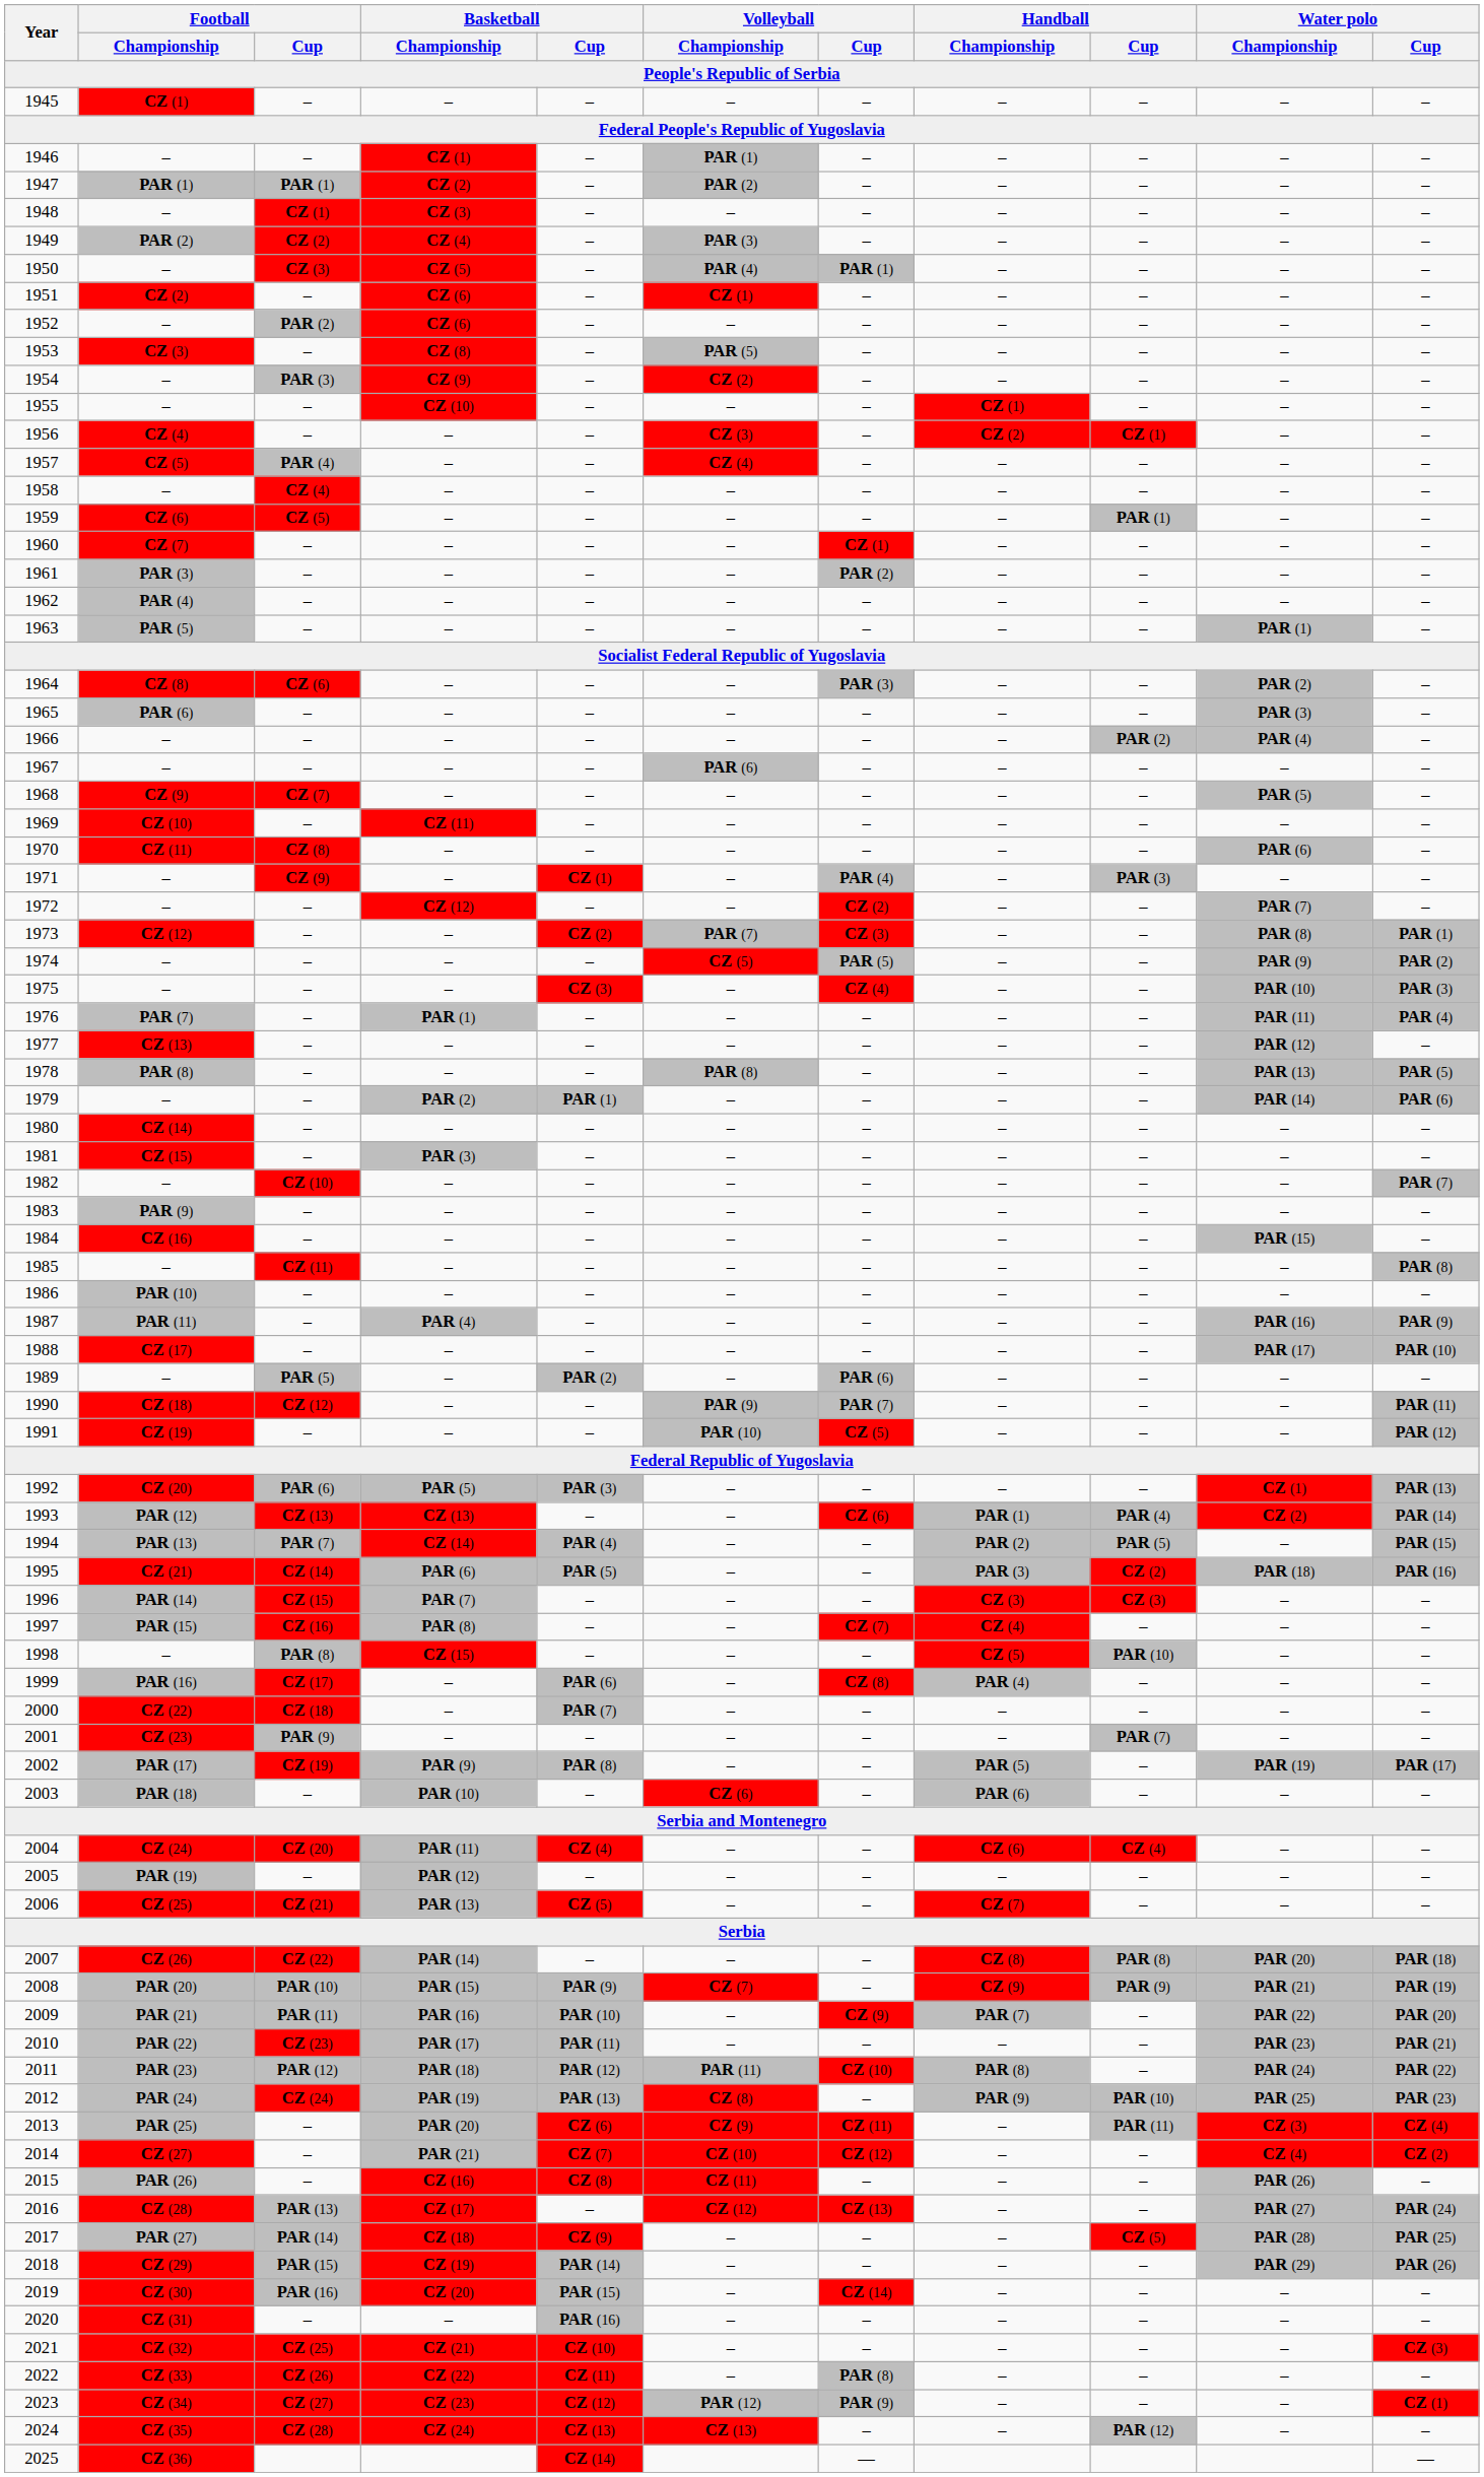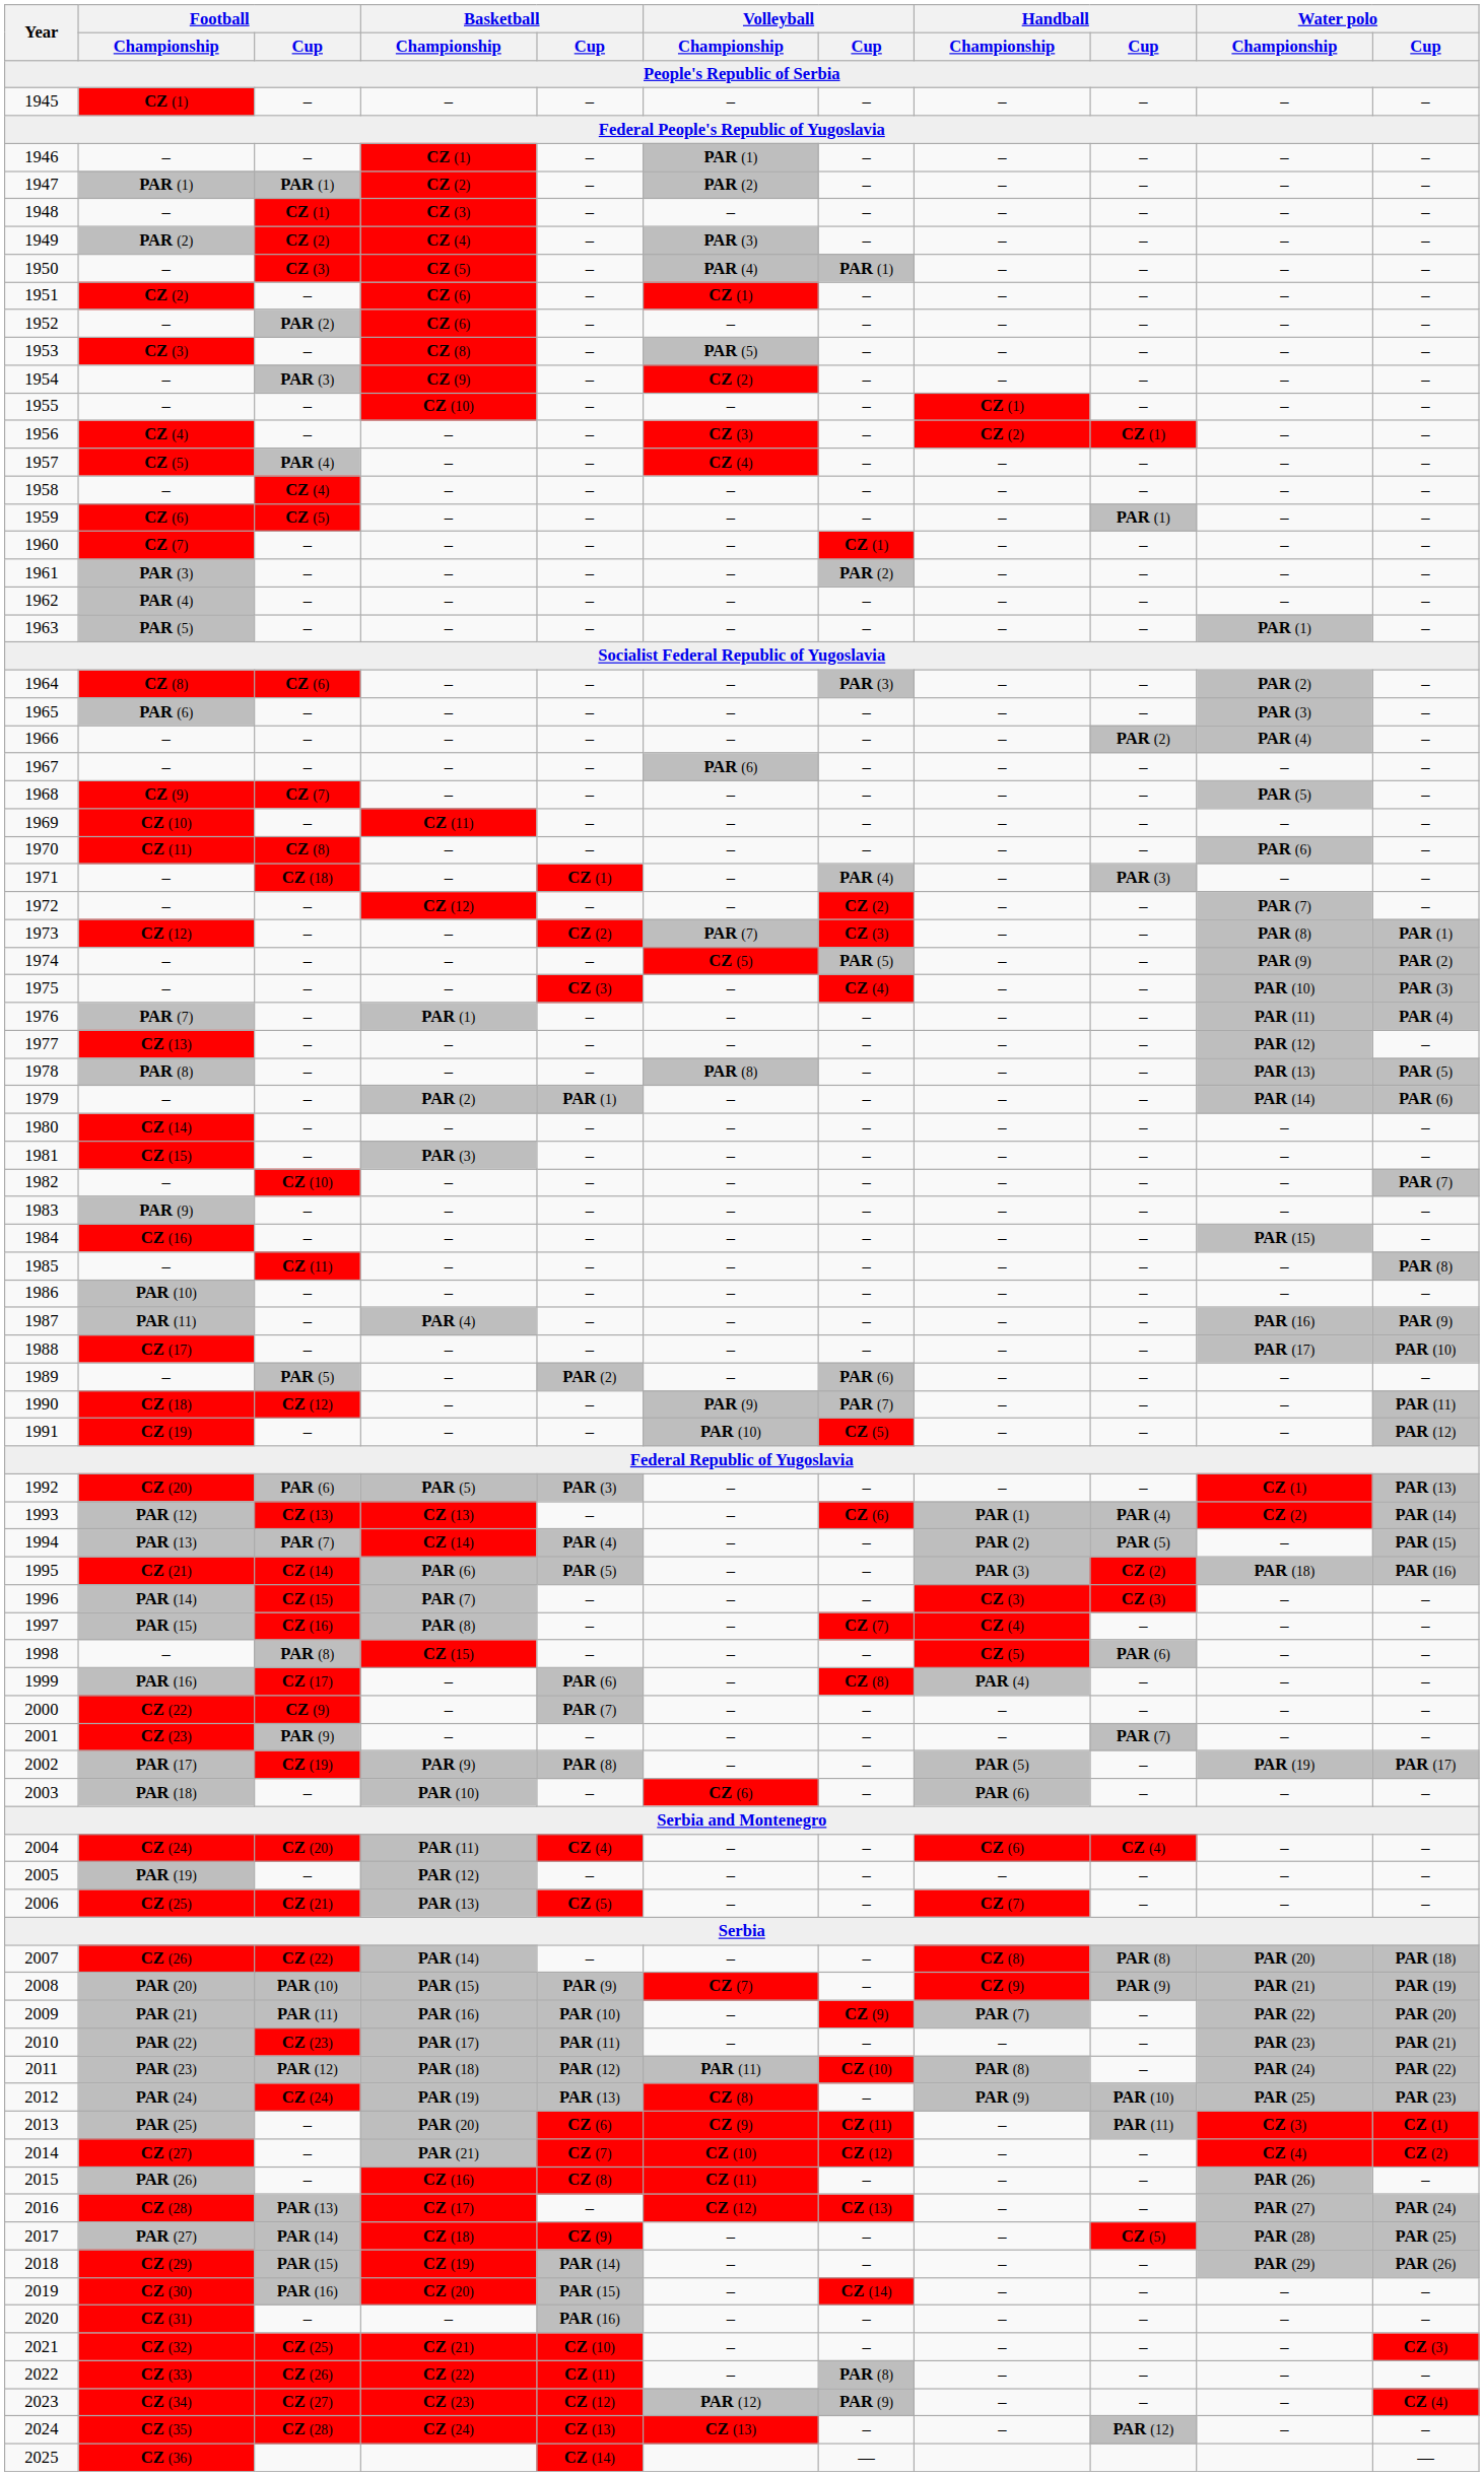1971 | Football / Cup: CZ (9) -> CZ (18)
1998 | Handball / Cup: PAR (10) -> PAR (6)
2000 | Football / Cup: CZ (18) -> CZ (9)
2013 | Water polo / Cup: CZ (4) -> CZ (1)
2023 | Water polo / Cup: CZ (1) -> CZ (4)
